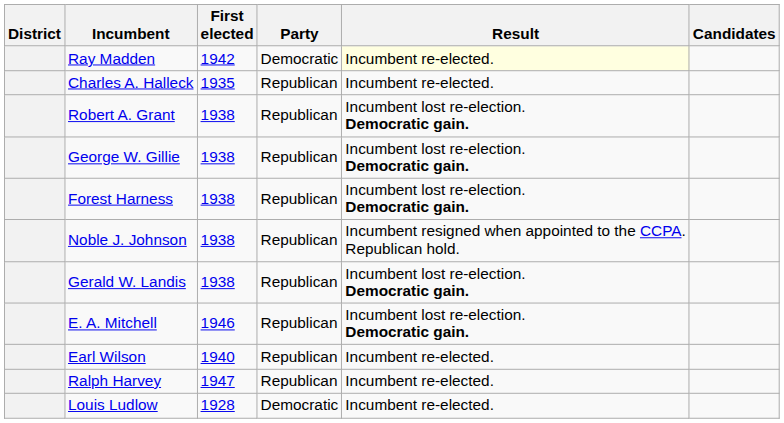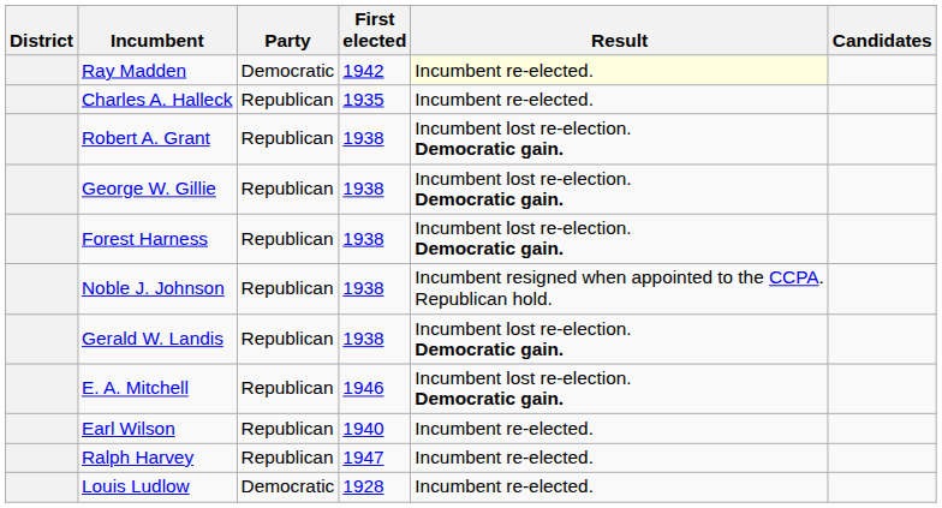columns swapped: Party <-> First elected
